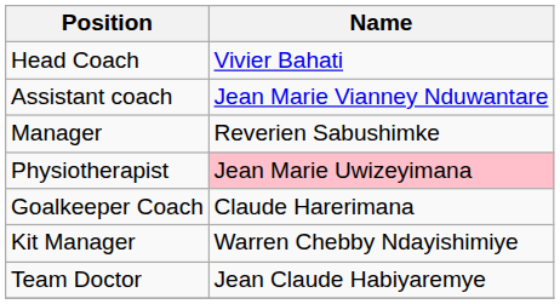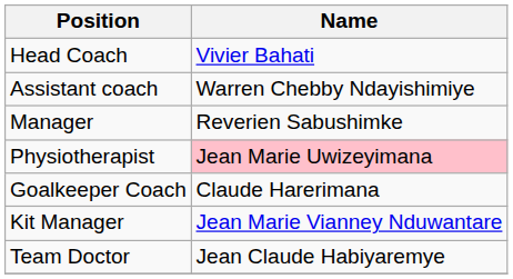Assistant coach | Name: Jean Marie Vianney Nduwantare -> Warren Chebby Ndayishimiye
Kit Manager | Name: Warren Chebby Ndayishimiye -> Jean Marie Vianney Nduwantare
